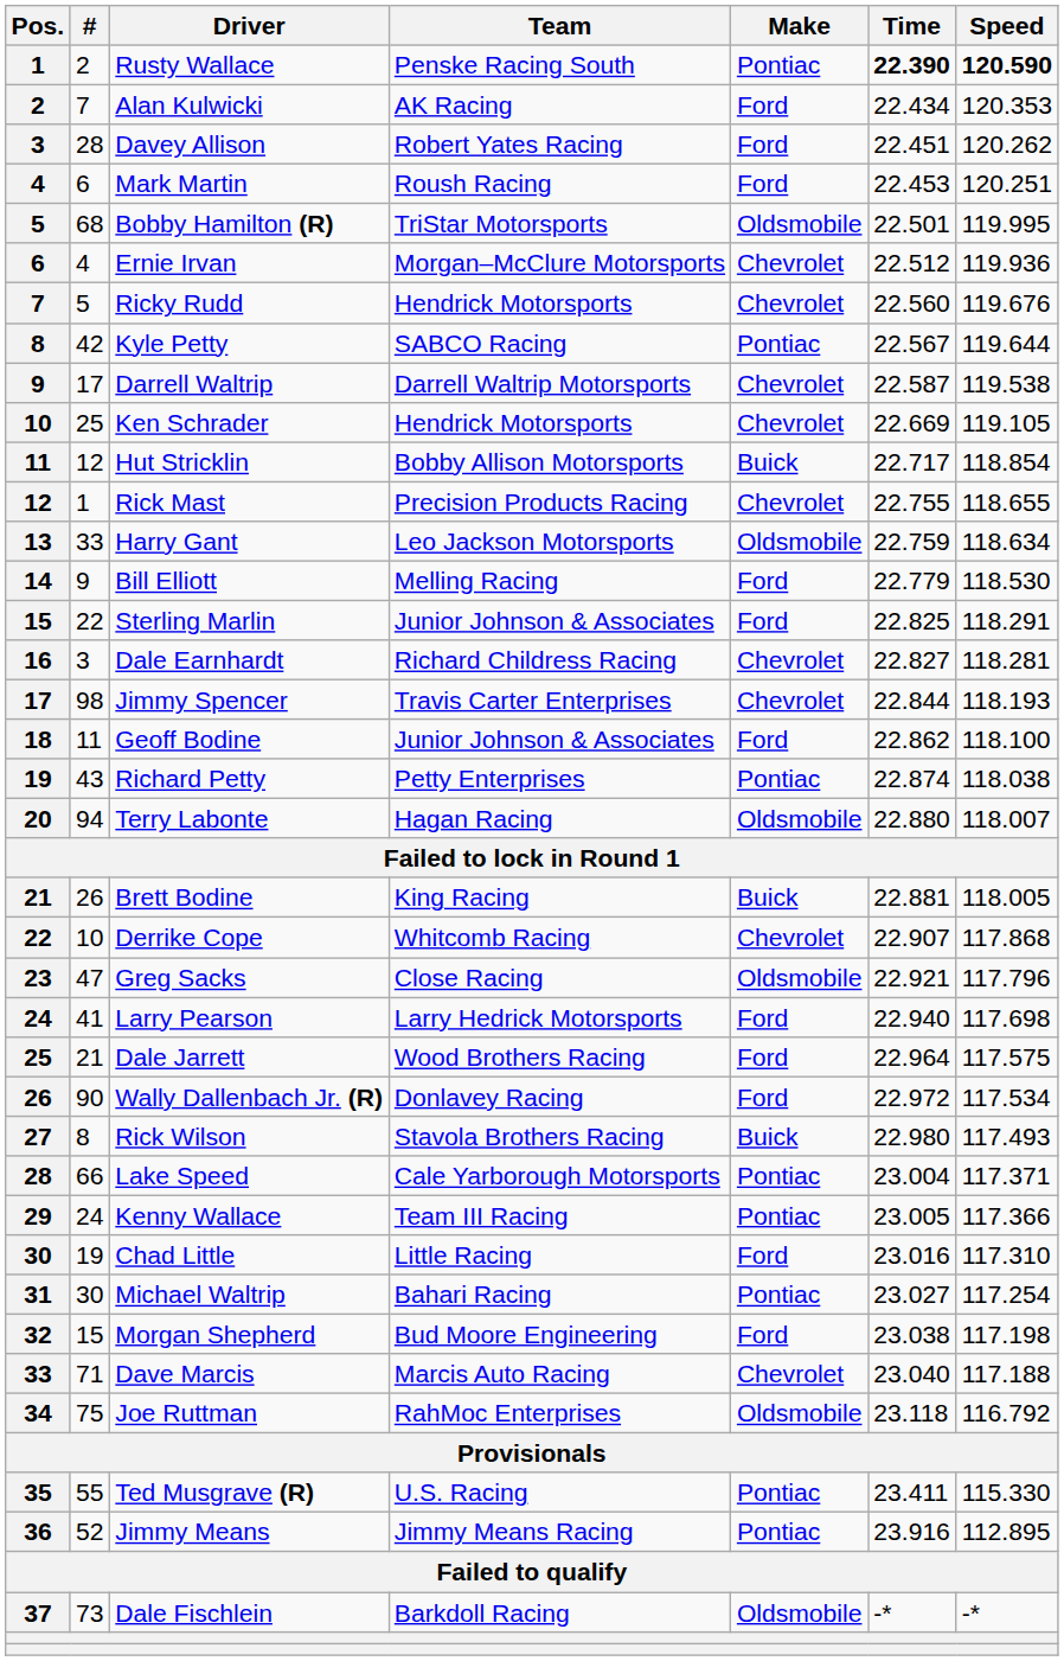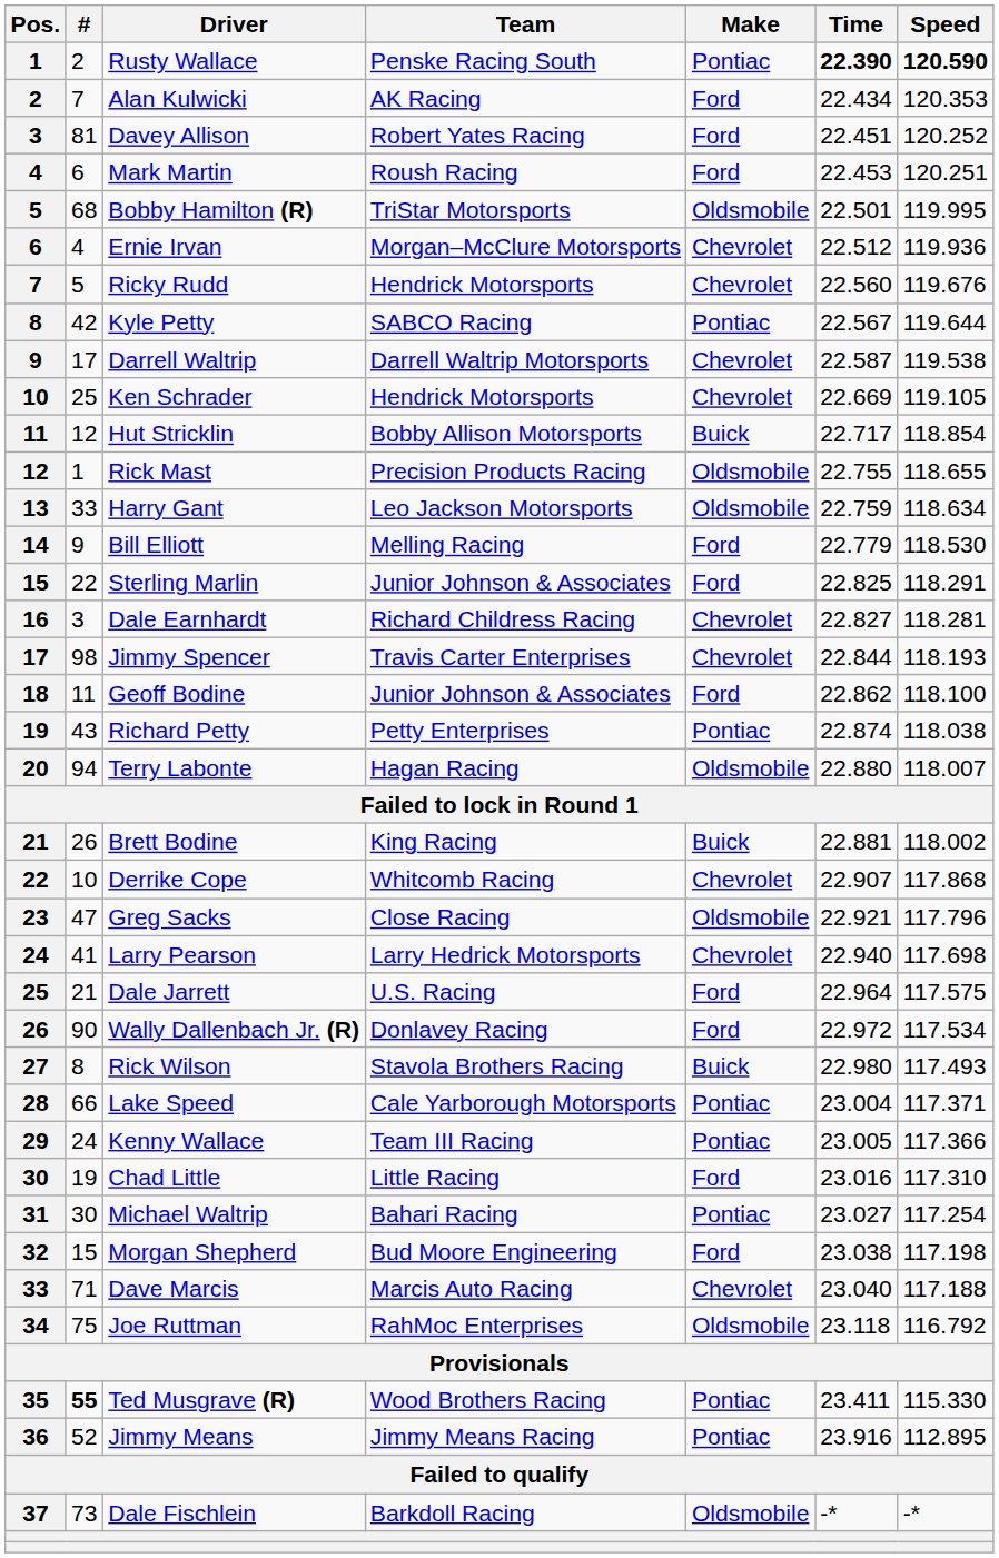Davey Allison | #: 28 -> 81
Davey Allison | Speed: 120.262 -> 120.252
Rick Mast | Make: Chevrolet -> Oldsmobile
Brett Bodine | Speed: 118.005 -> 118.002
Larry Pearson | Make: Ford -> Chevrolet
Dale Jarrett | Team: Wood Brothers Racing -> U.S. Racing
Ted Musgrave (R) | #: normal -> bold
Ted Musgrave (R) | Team: U.S. Racing -> Wood Brothers Racing
